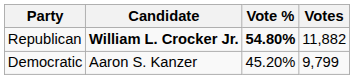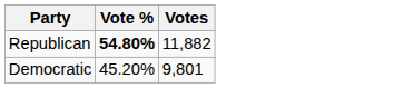- column: Candidate | William L. Crocker Jr. | Aaron S. Kanzer
Democratic | Votes: 9,799 -> 9,801
